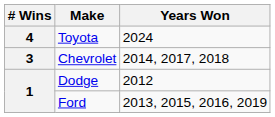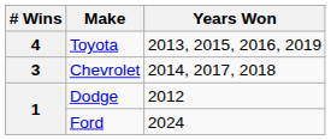Toyota | Years Won: 2024 -> 2013, 2015, 2016, 2019
Ford | Years Won: 2013, 2015, 2016, 2019 -> 2024
